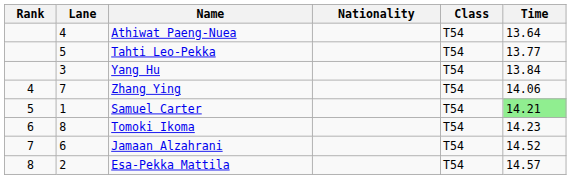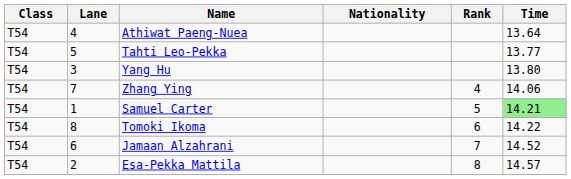columns swapped: Rank <-> Class
Yang Hu | Time: 13.84 -> 13.80
Tomoki Ikoma | Time: 14.23 -> 14.22
